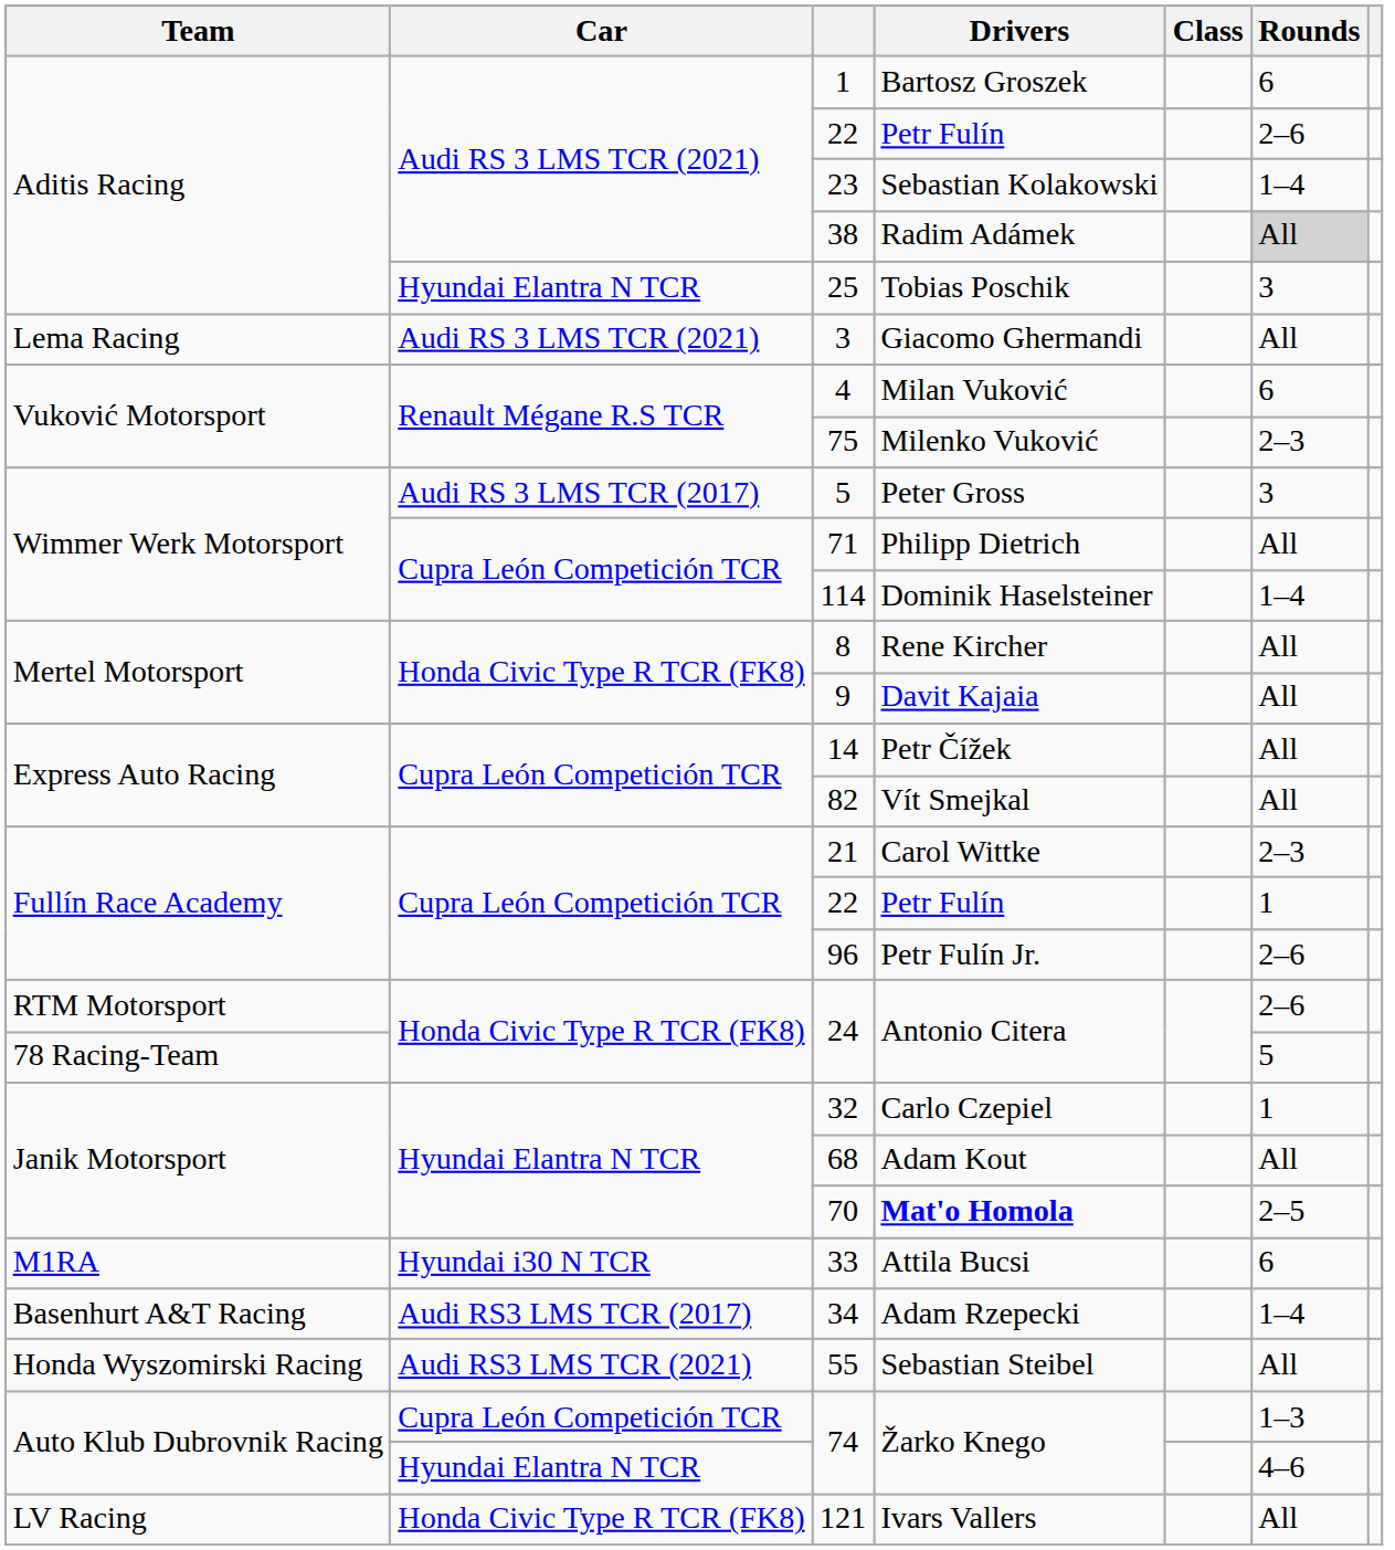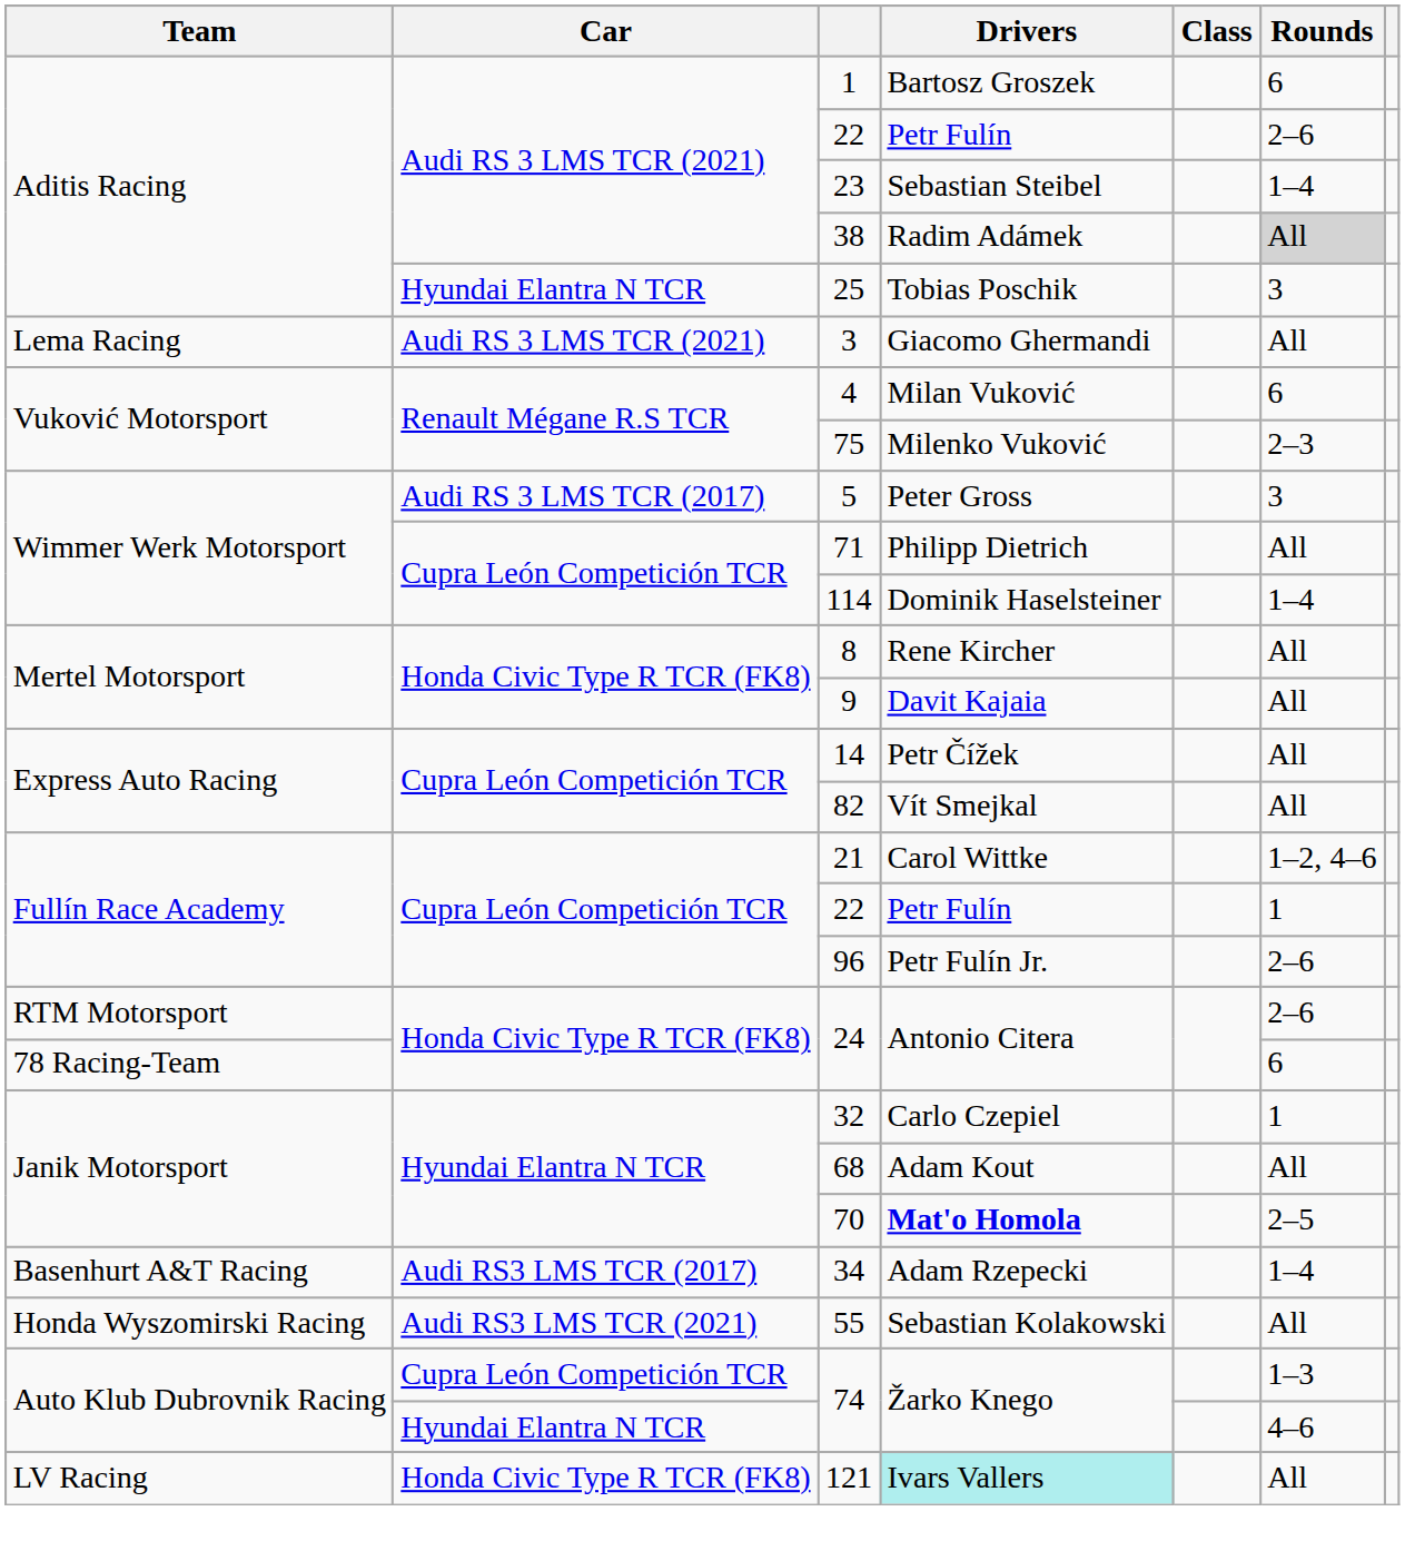23 | Drivers: Sebastian Kolakowski -> Sebastian Steibel
21 | Rounds: 2–3 -> 1–2, 4–6
78 Racing-Team / 24 | Rounds: 5 -> 6
- row: M1RA | Hyundai i30 N TCR | 33 | Attila Bucsi | 6
55 | Drivers: Sebastian Steibel -> Sebastian Kolakowski
121 | Drivers: no background -> paleturquoise background
